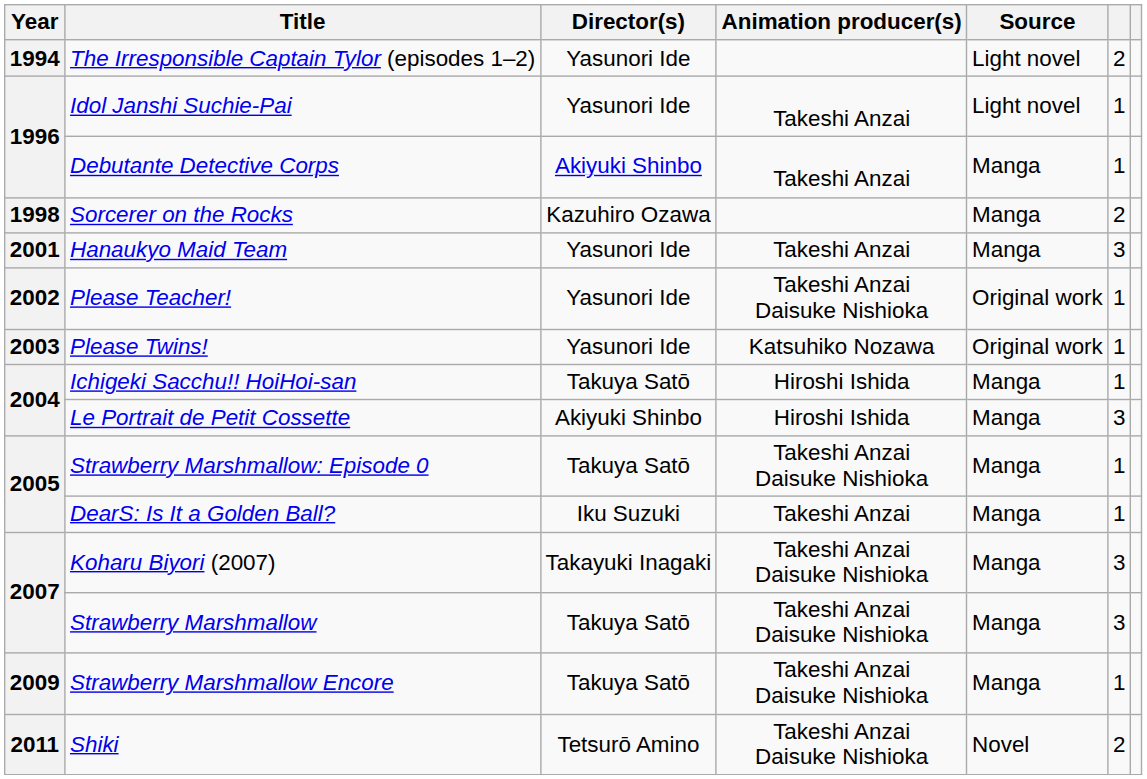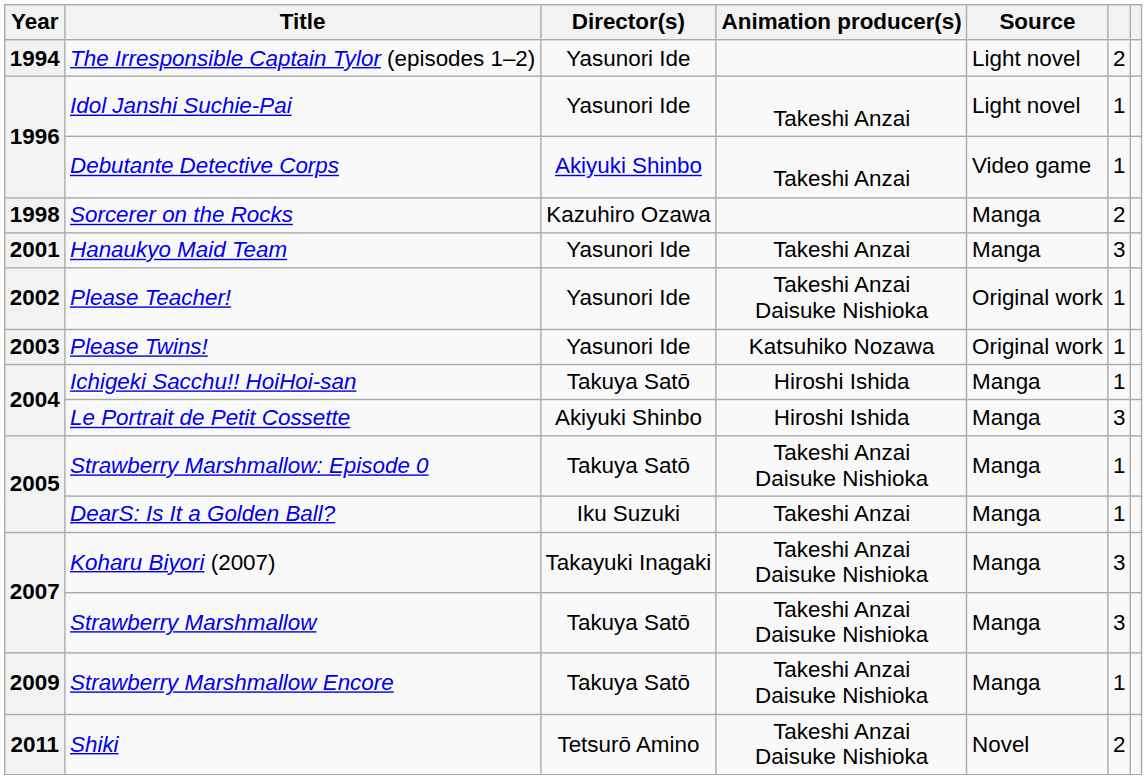Debutante Detective Corps | Source: Manga -> Video game
